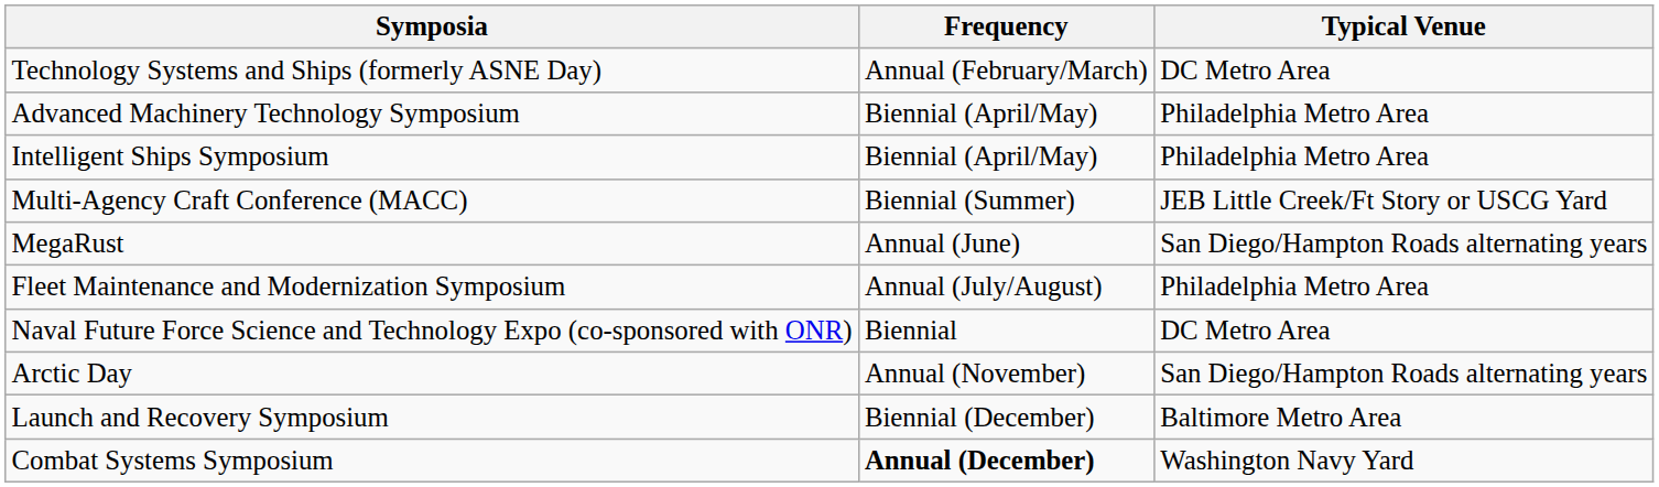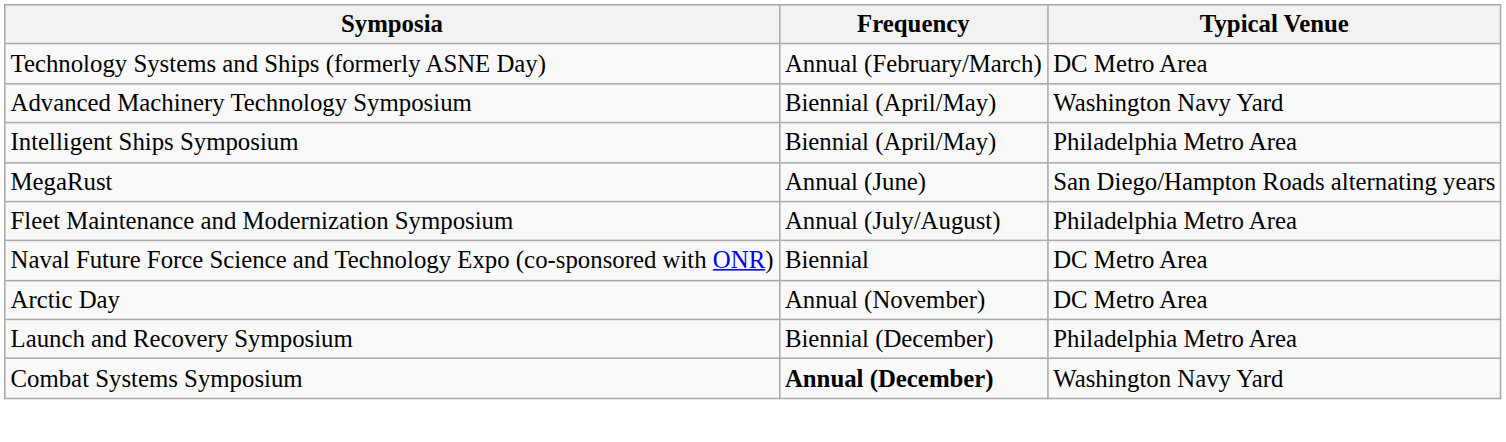Advanced Machinery Technology Symposium | Typical Venue: Philadelphia Metro Area -> Washington Navy Yard
- row: Multi-Agency Craft Conference (MACC) | Biennial (Summer) | JEB Little Creek/Ft Story or USCG Yard
Arctic Day | Typical Venue: San Diego/Hampton Roads alternating years -> DC Metro Area
Launch and Recovery Symposium | Typical Venue: Baltimore Metro Area -> Philadelphia Metro Area
